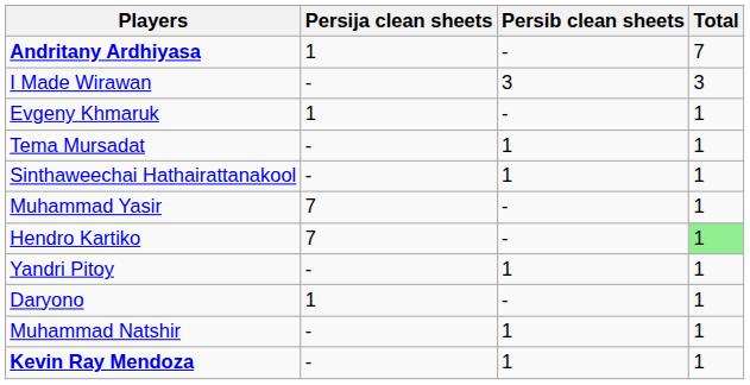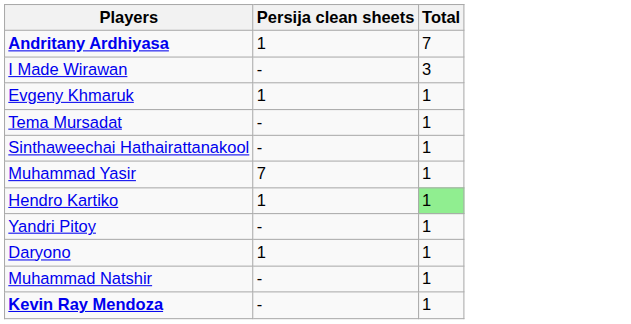- column: Persib clean sheets | - | 3 | - | 1 | 1 | - | - | 1 | - | 1 | 1
Hendro Kartiko | Persija clean sheets: 7 -> 1
